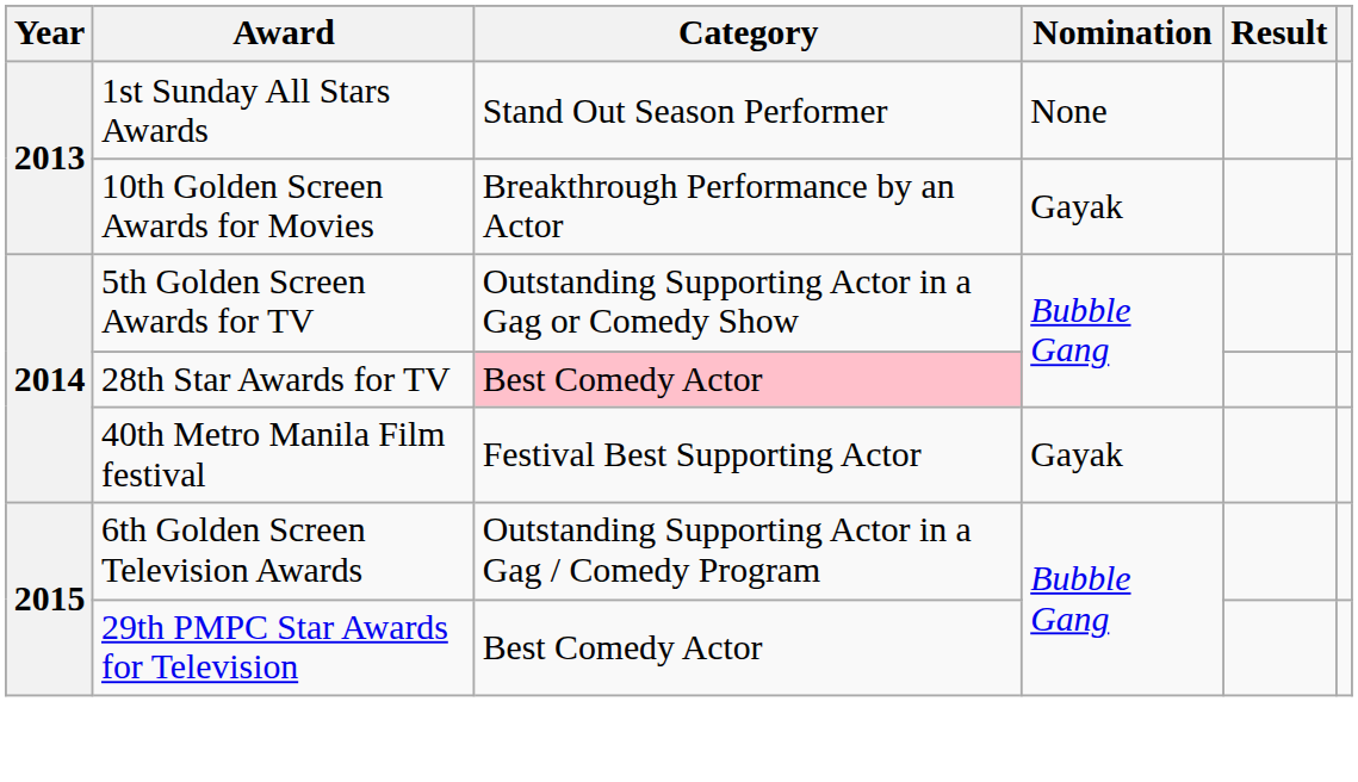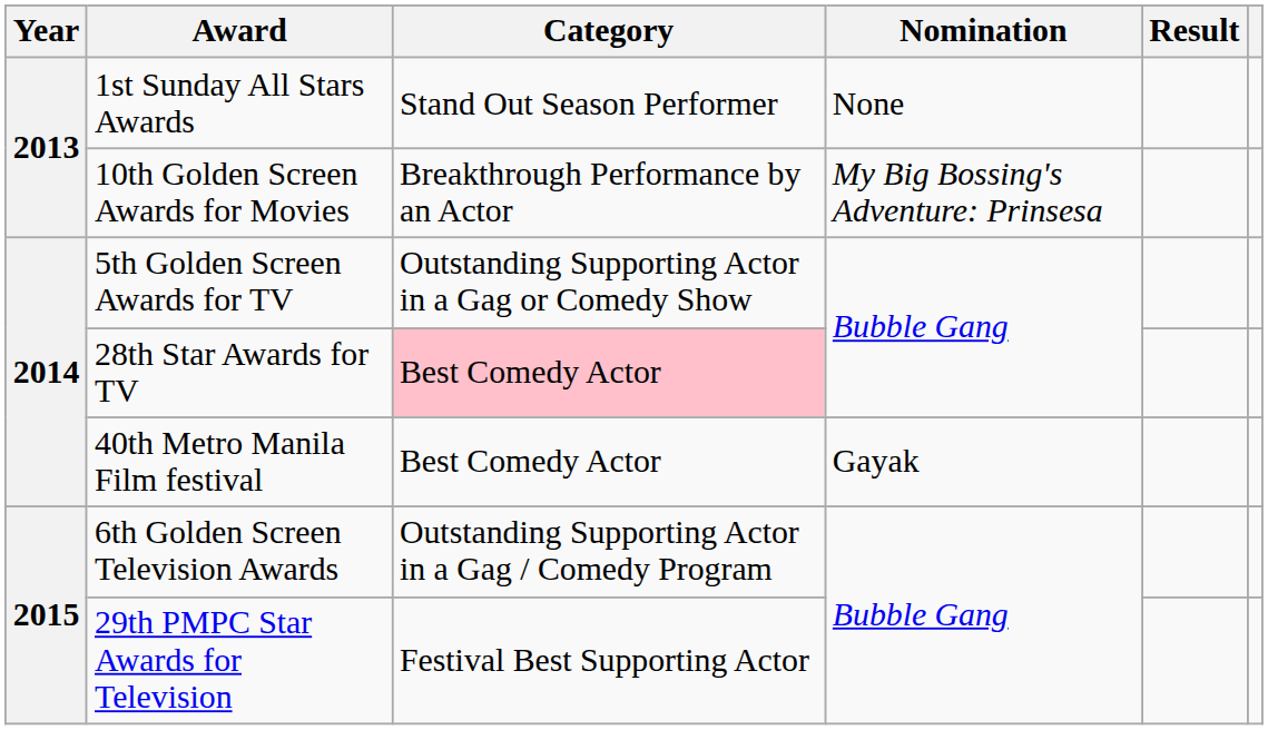10th Golden Screen Awards for Movies | Nomination: Gayak -> My Big Bossing's Adventure: Prinsesa
40th Metro Manila Film festival | Category: Festival Best Supporting Actor -> Best Comedy Actor
29th PMPC Star Awards for Television | Category: Best Comedy Actor -> Festival Best Supporting Actor
